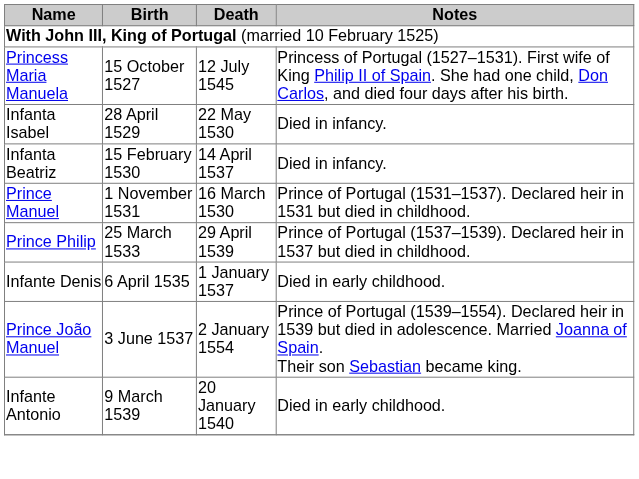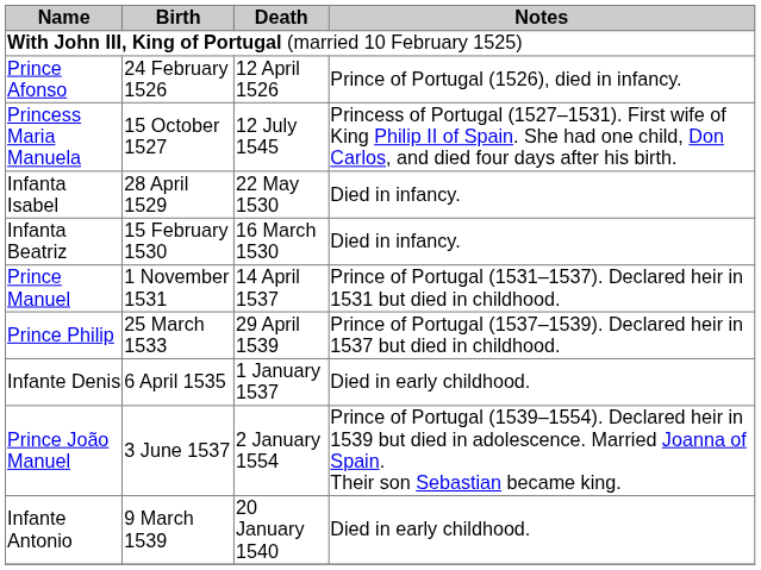+ row: Prince Afonso | 24 February 1526 | 12 April 1526 | Prince of Portugal (1526), died in infancy.
Infanta Beatriz | Death: 14 April 1537 -> 16 March 1530
Prince Manuel | Death: 16 March 1530 -> 14 April 1537
